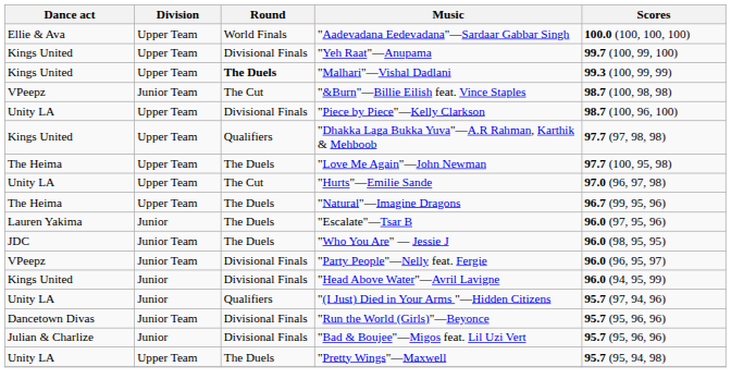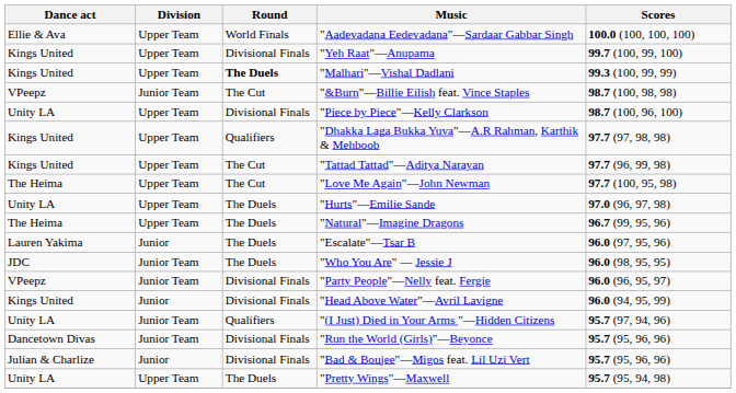+ row: Kings United | Upper Team | The Cut | "Tattad Tattad"—Aditya Narayan | 97.7 (96, 99, 98)
"Love Me Again"—John Newman | Round: The Duels -> The Cut
"Hurts"—Emilie Sande | Round: The Cut -> The Duels
"(I Just) Died in Your Arms "—Hidden Citizens | Division: Junior -> Junior Team
